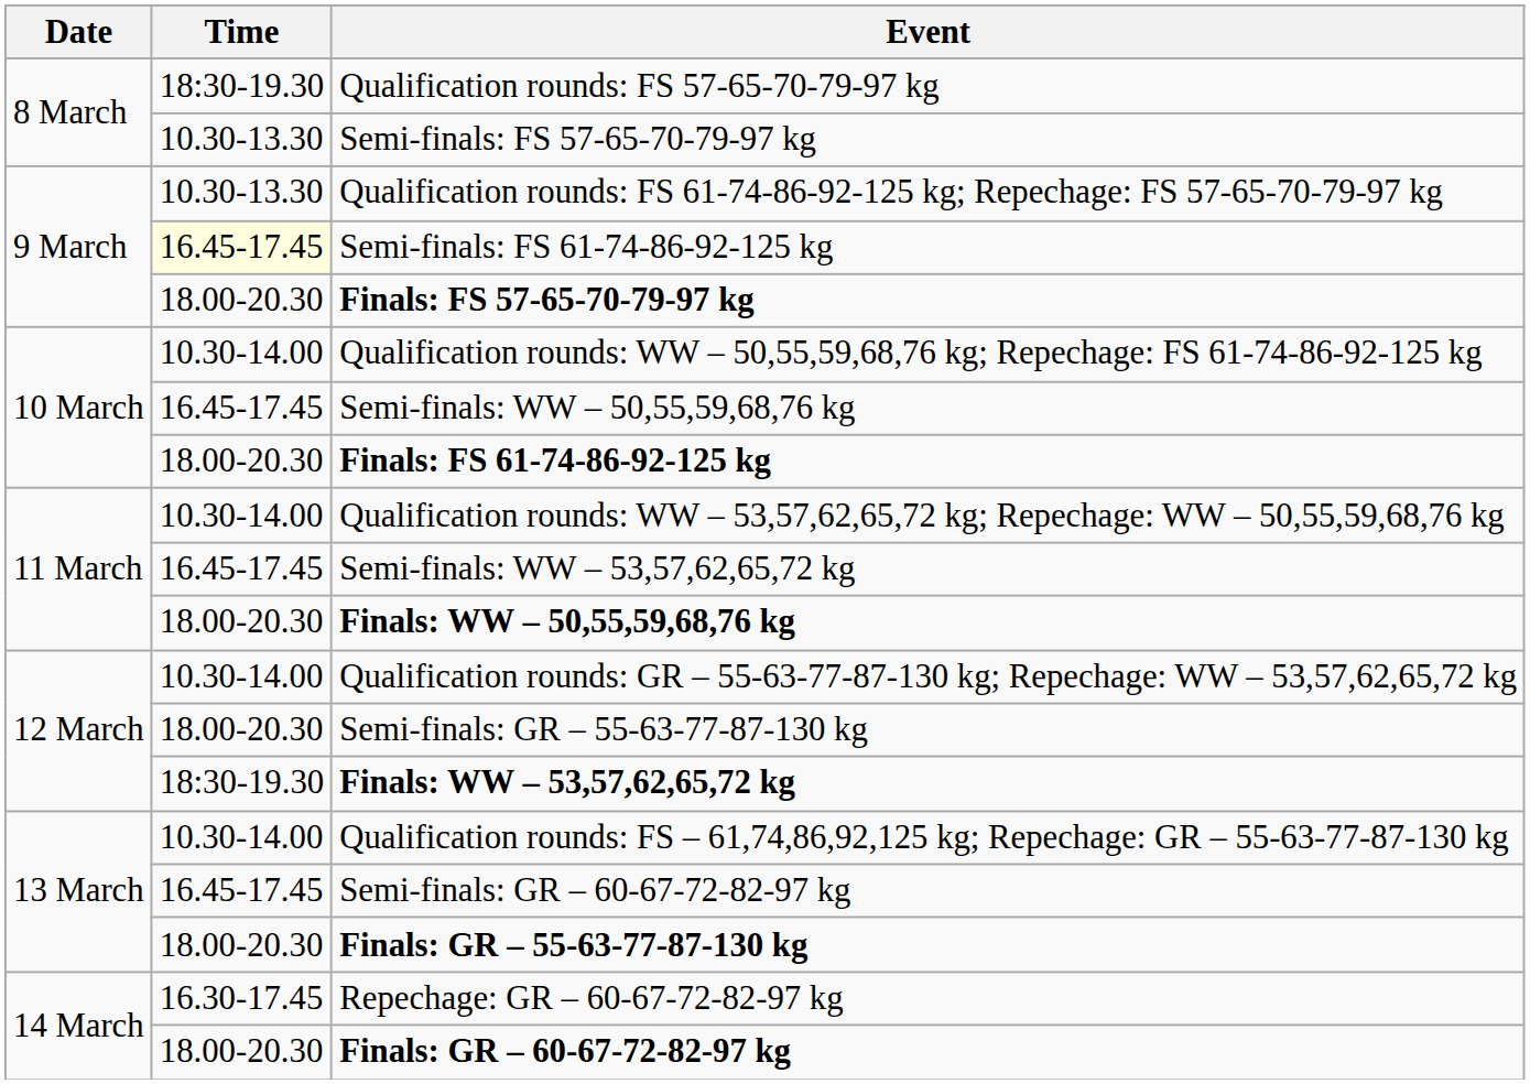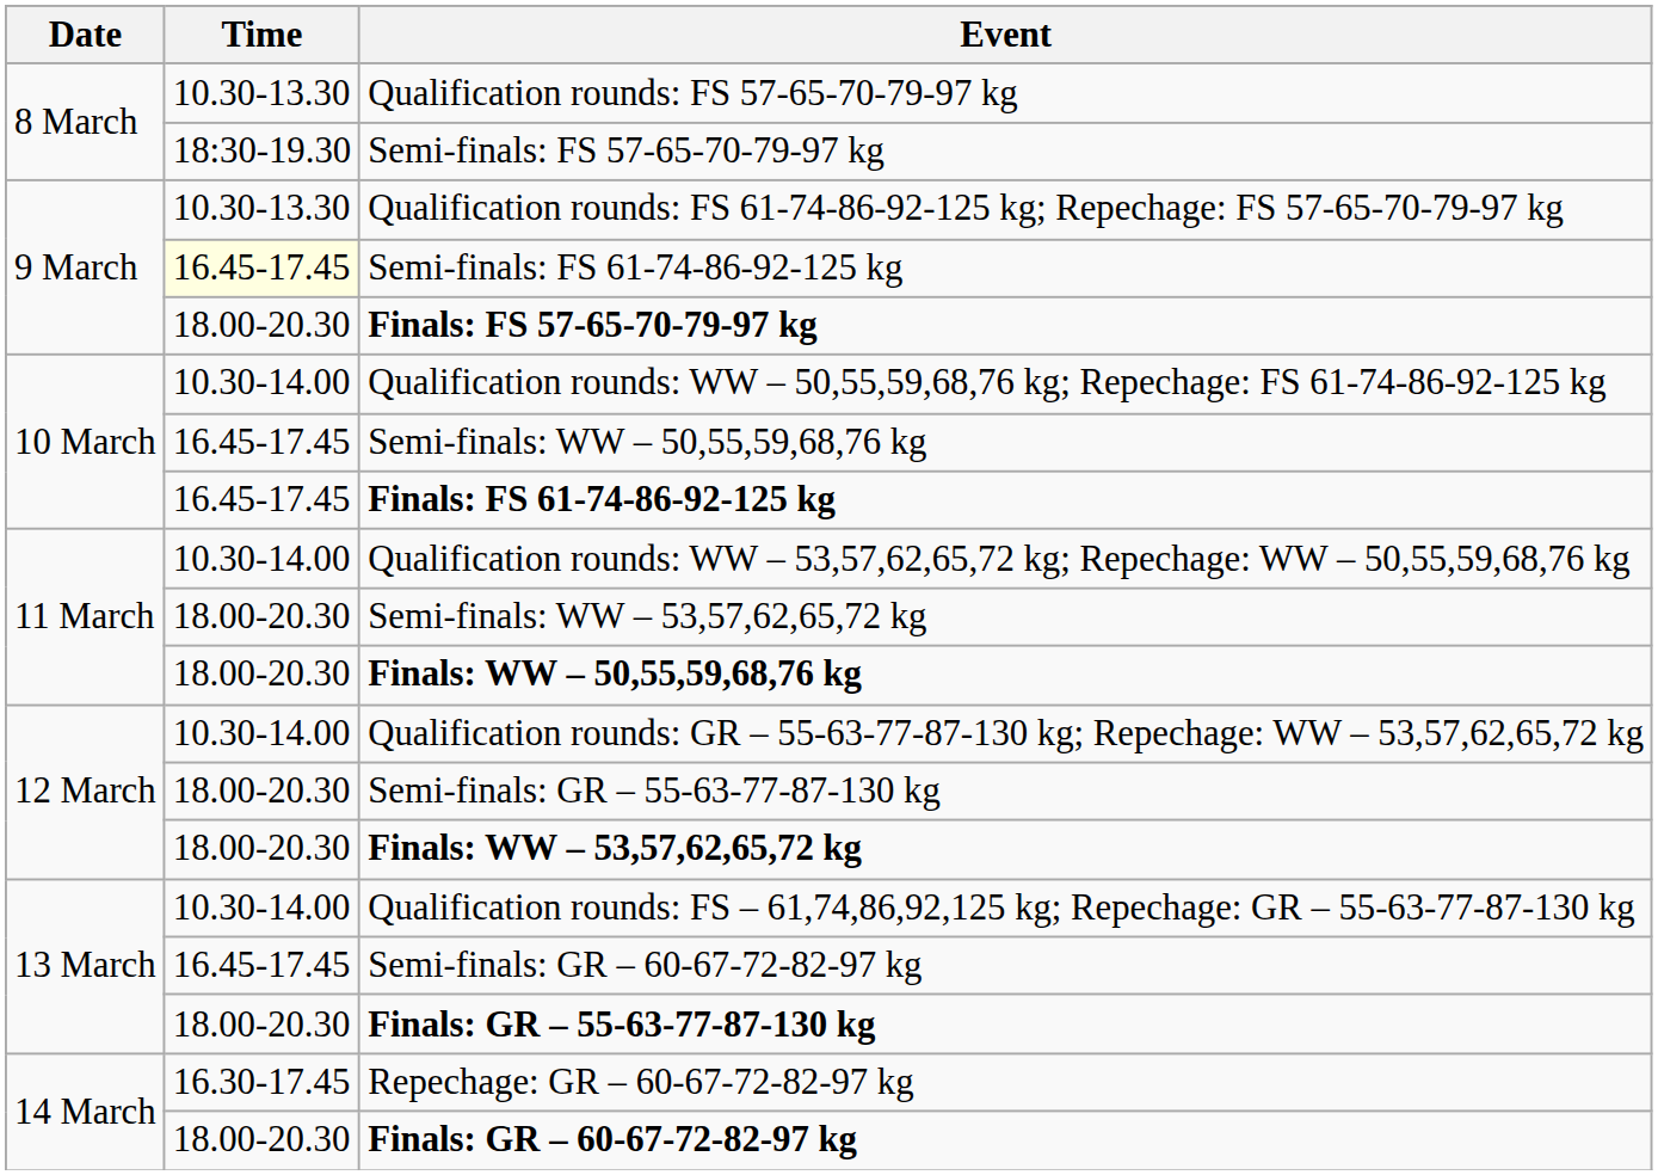Qualification rounds: FS 57-65-70-79-97 kg | Time: 18:30-19.30 -> 10.30-13.30
Semi-finals: FS 57-65-70-79-97 kg | Time: 10.30-13.30 -> 18:30-19.30
Finals: FS 61-74-86-92-125 kg | Time: 18.00-20.30 -> 16.45-17.45
Semi-finals: WW – 53,57,62,65,72 kg | Time: 16.45-17.45 -> 18.00-20.30
Finals: WW – 53,57,62,65,72 kg | Time: 18:30-19.30 -> 18.00-20.30
